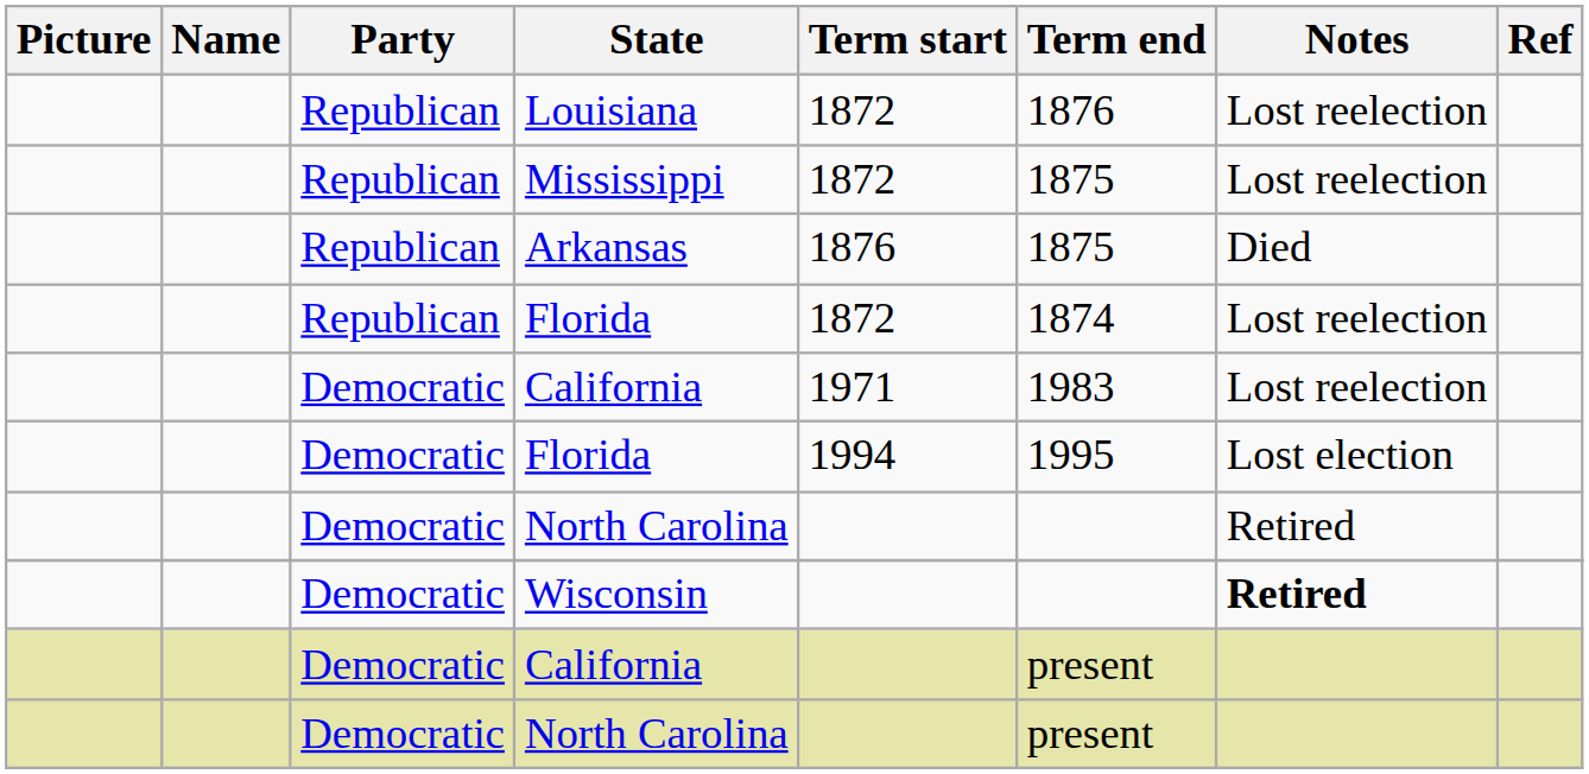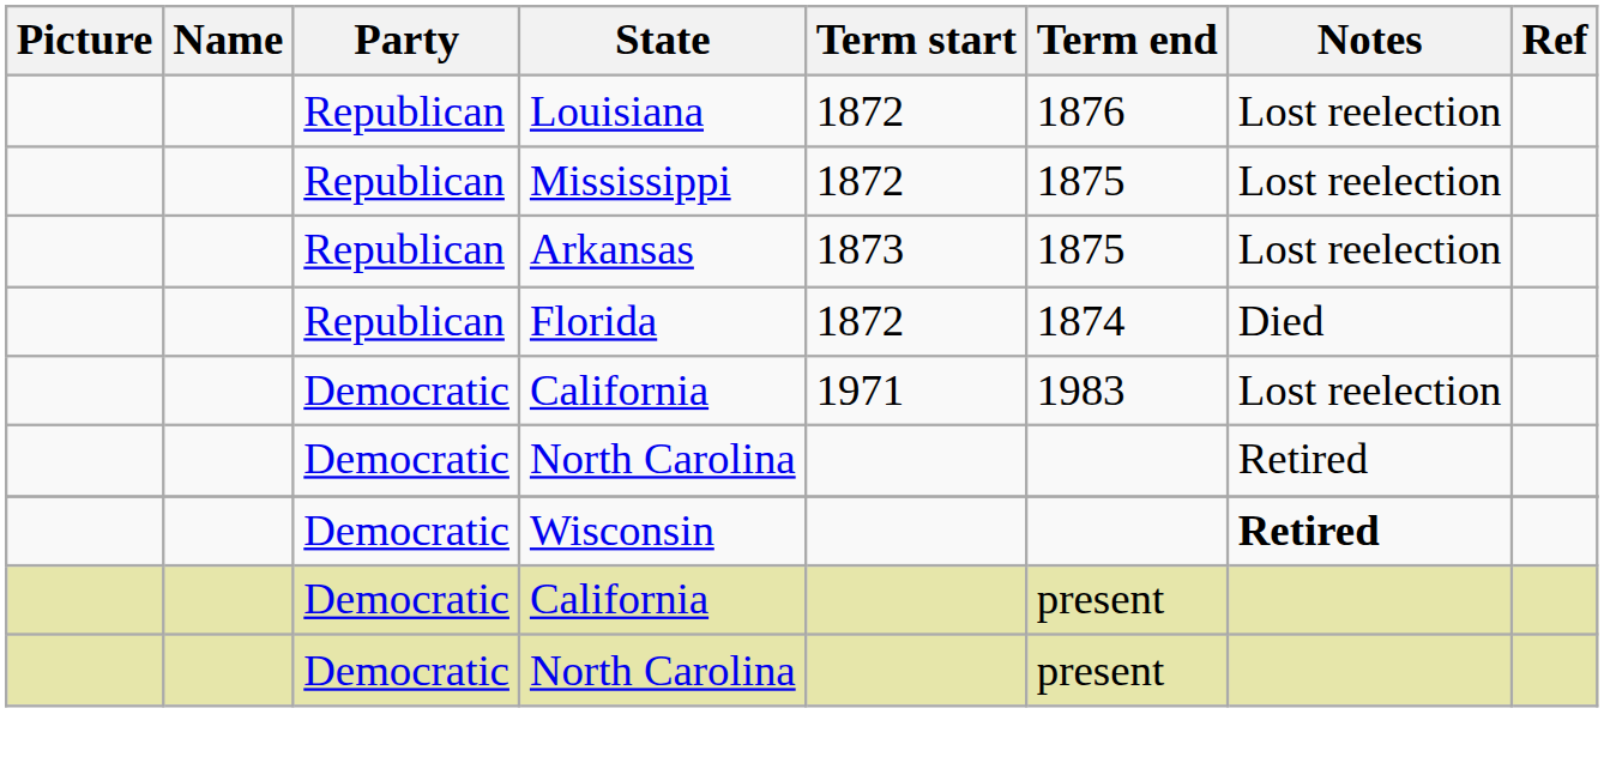Arkansas | Term start: 1876 -> 1873
Arkansas | Notes: Died -> Lost reelection
Republican / Florida | Notes: Lost reelection -> Died
- row: Democratic | Florida | 1994 | 1995 | Lost election
